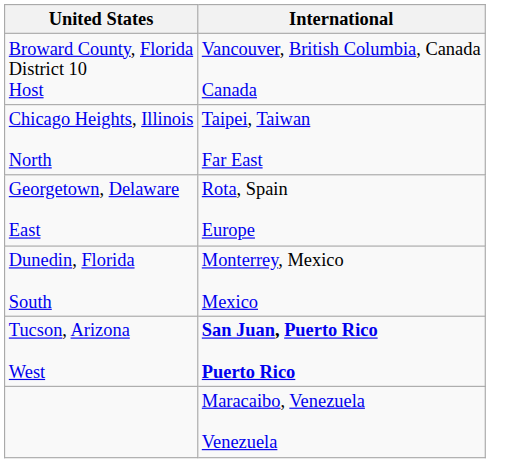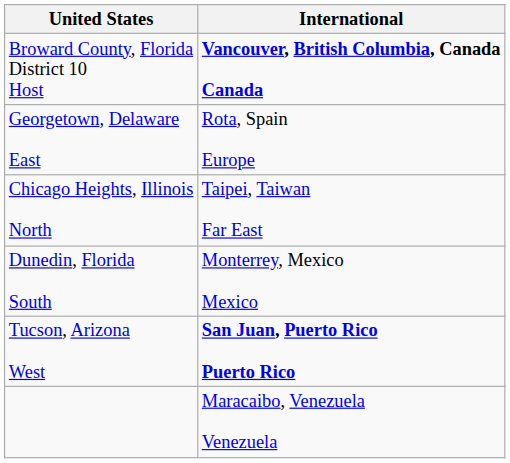Broward County, Florida District 10 Host | International: normal -> bold
rows swapped: Georgetown, Delaware East <-> Chicago Heights, Illinois North
